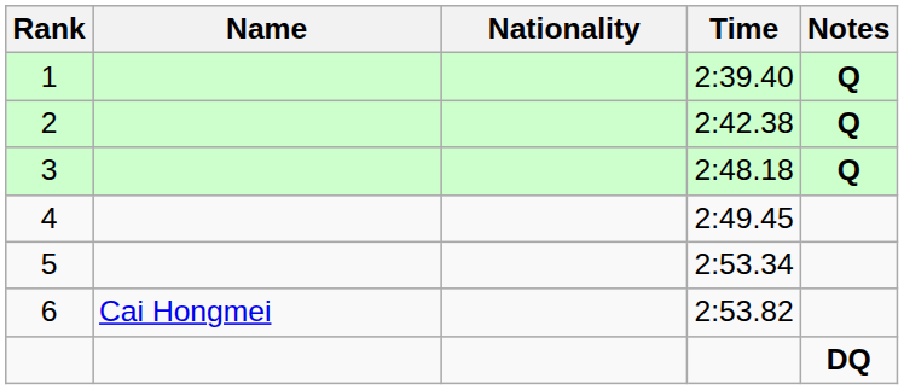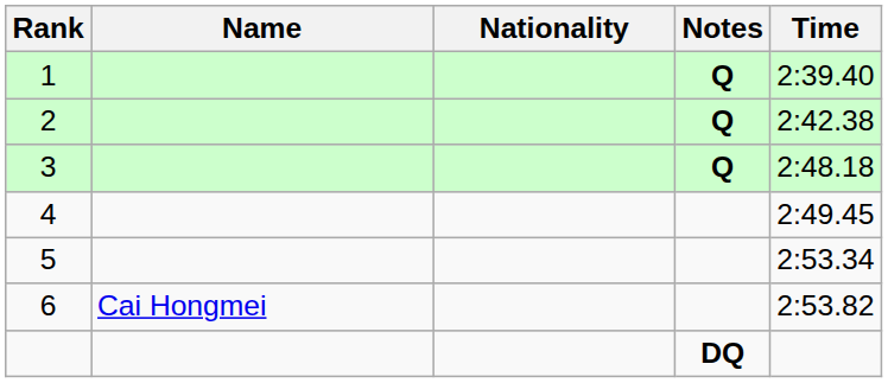columns swapped: Time <-> Notes
